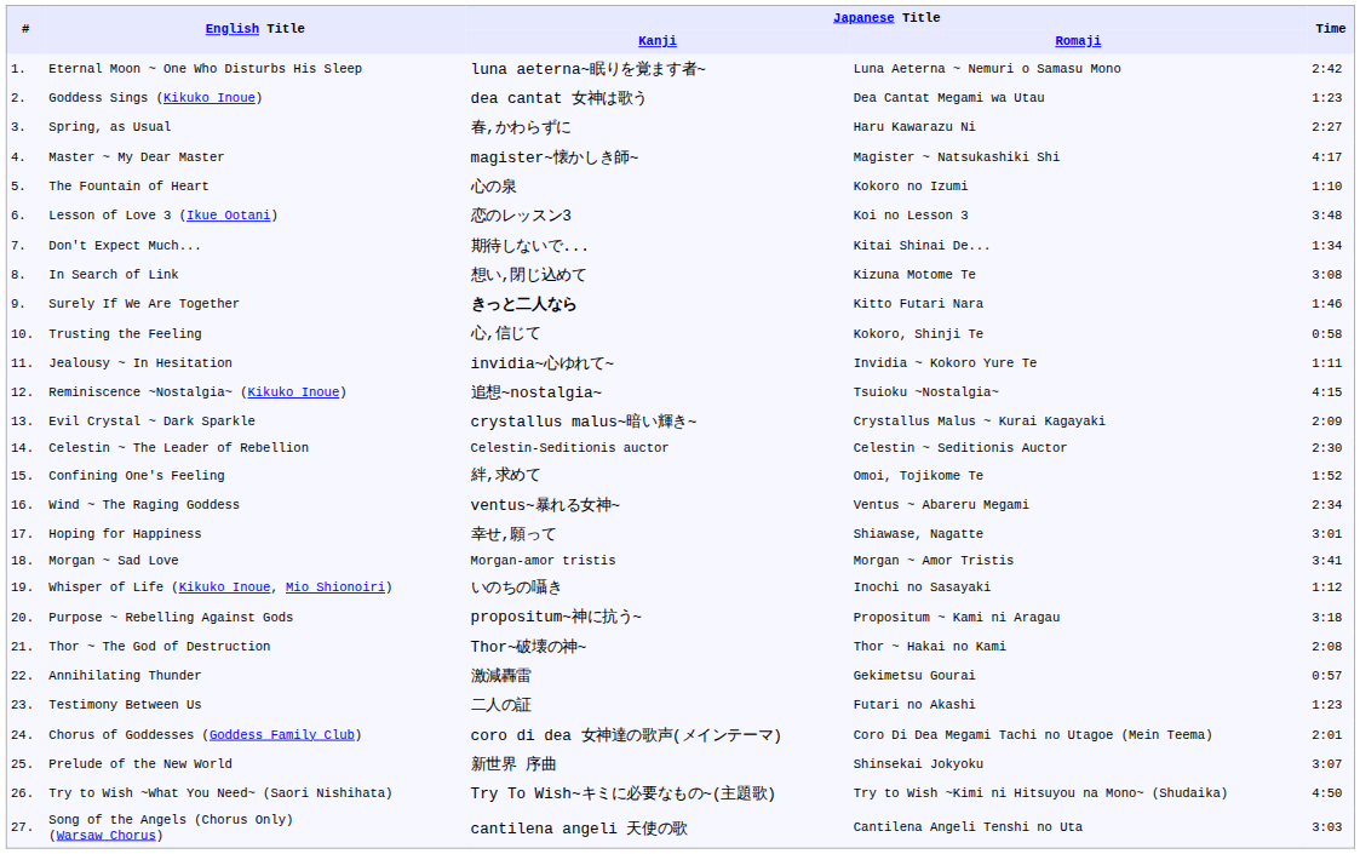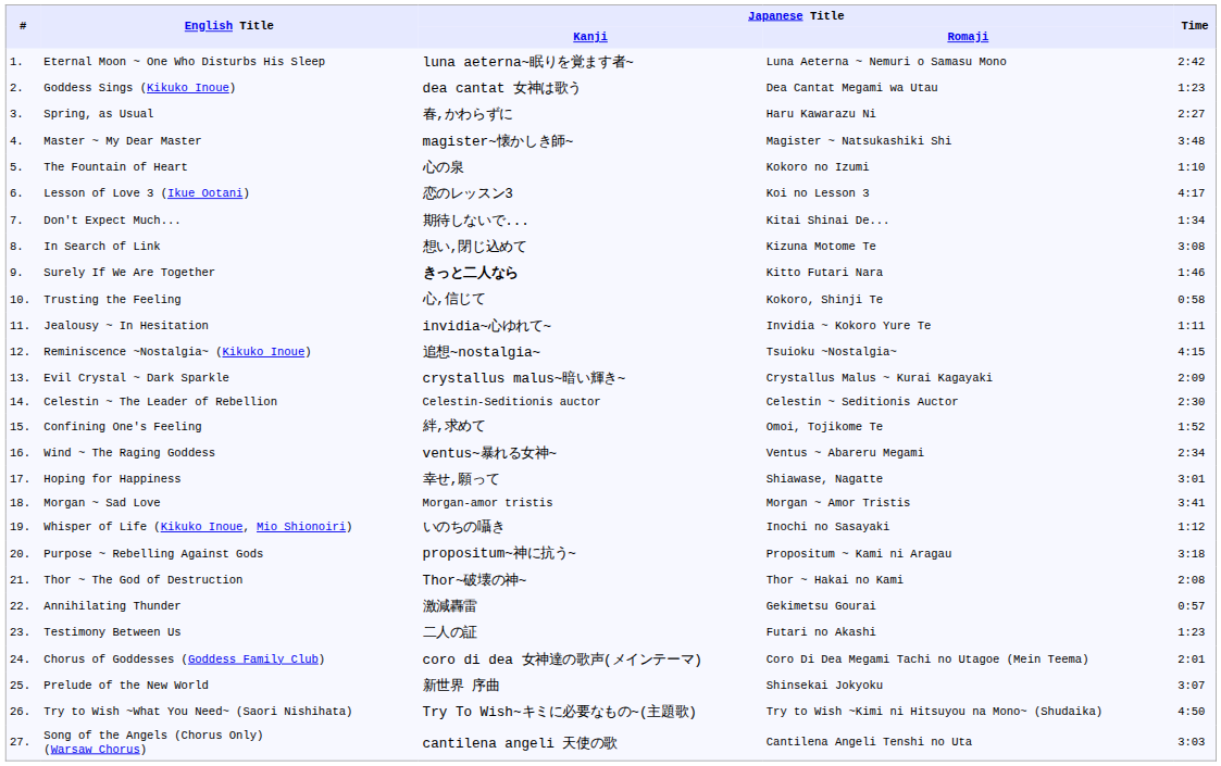Master ~ My Dear Master | Time: 4:17 -> 3:48
Lesson of Love 3 (Ikue Ootani) | Time: 3:48 -> 4:17
